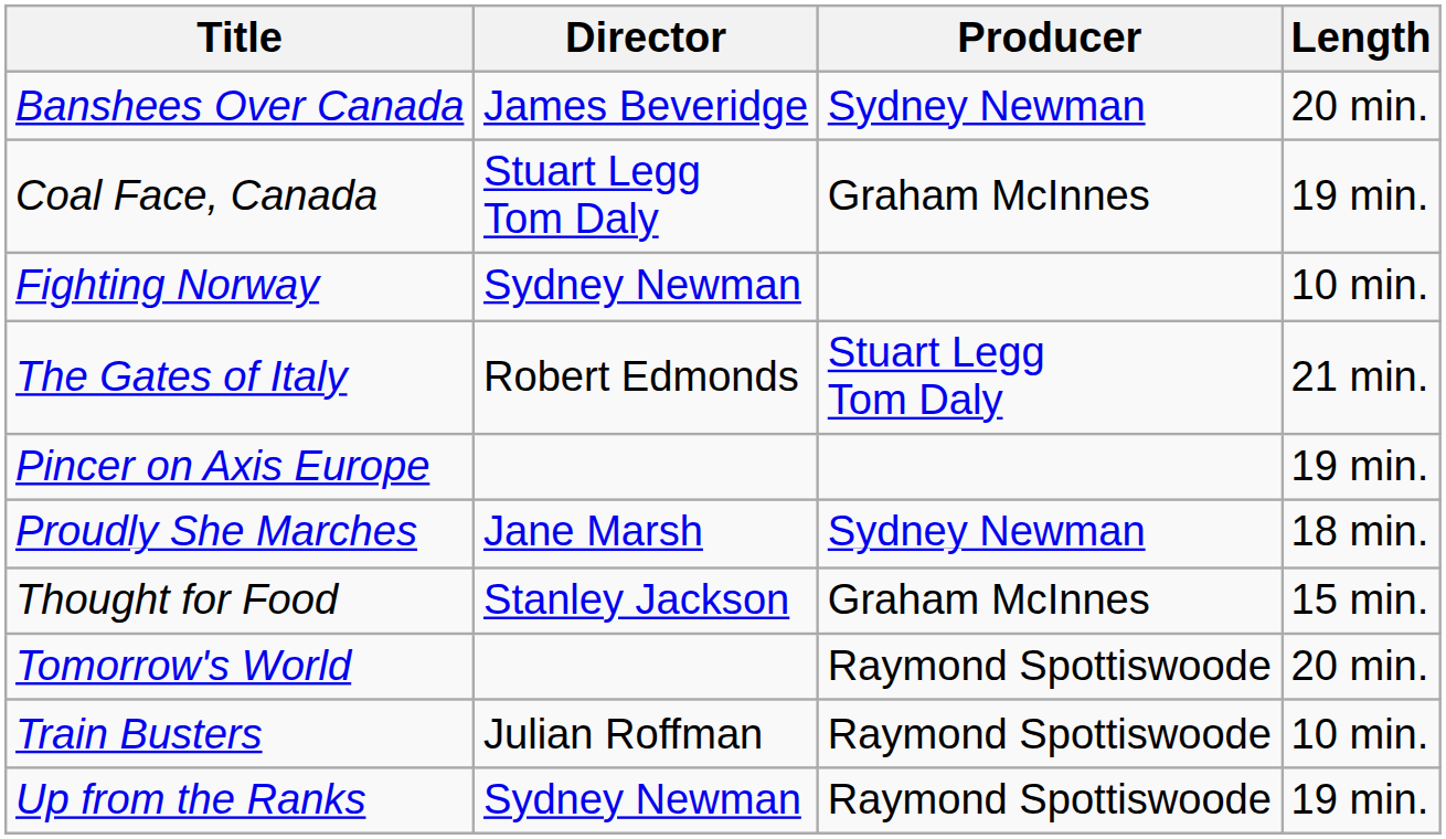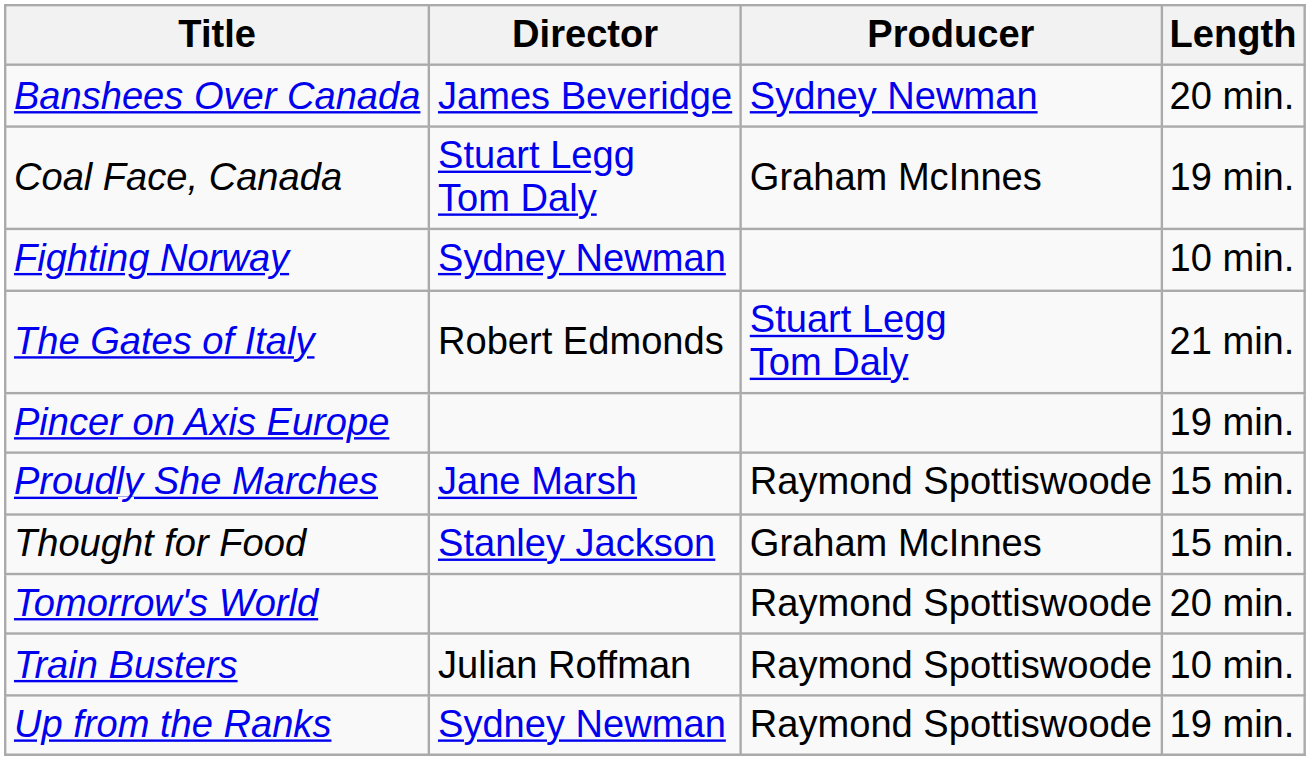Proudly She Marches | Producer: Sydney Newman -> Raymond Spottiswoode
Proudly She Marches | Length: 18 min. -> 15 min.
